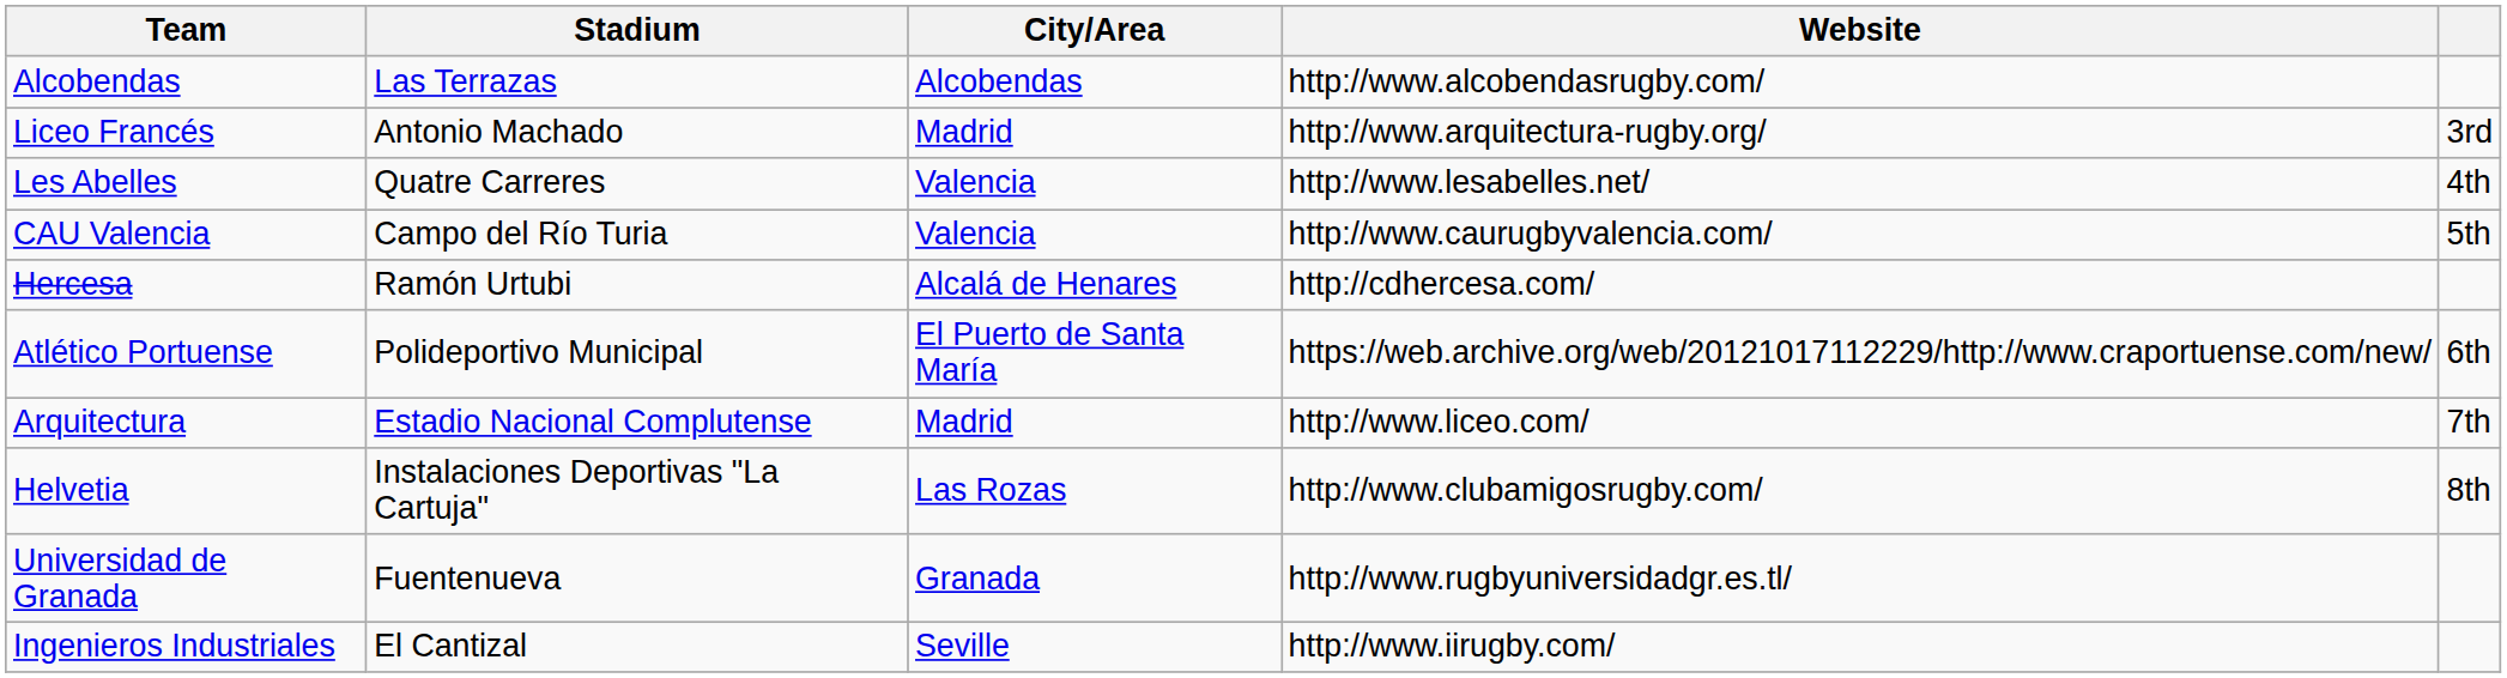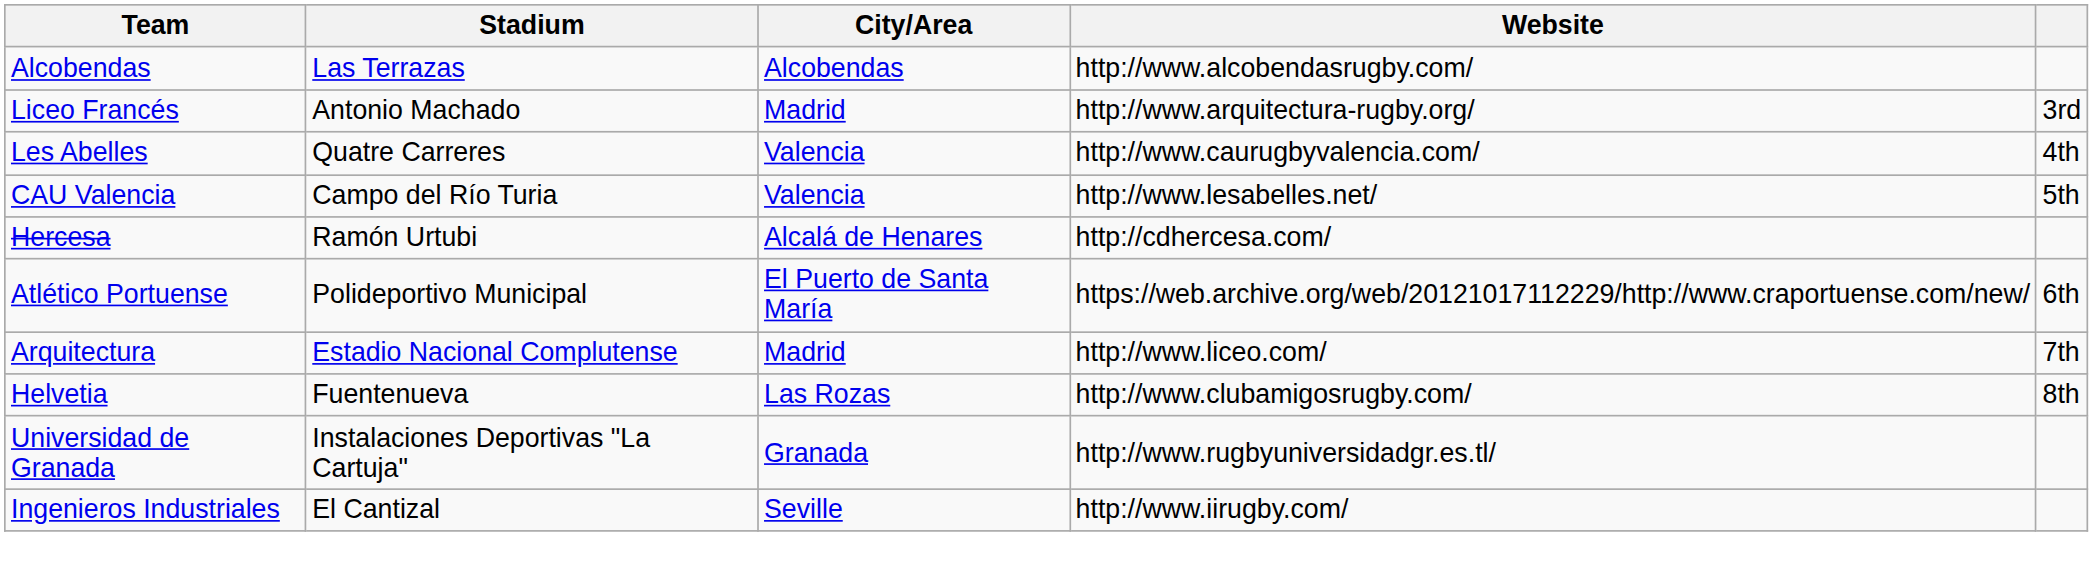Les Abelles | Website: http://www.lesabelles.net/ -> http://www.caurugbyvalencia.com/
CAU Valencia | Website: http://www.caurugbyvalencia.com/ -> http://www.lesabelles.net/
Helvetia | Stadium: Instalaciones Deportivas "La Cartuja" -> Fuentenueva
Universidad de Granada | Stadium: Fuentenueva -> Instalaciones Deportivas "La Cartuja"
